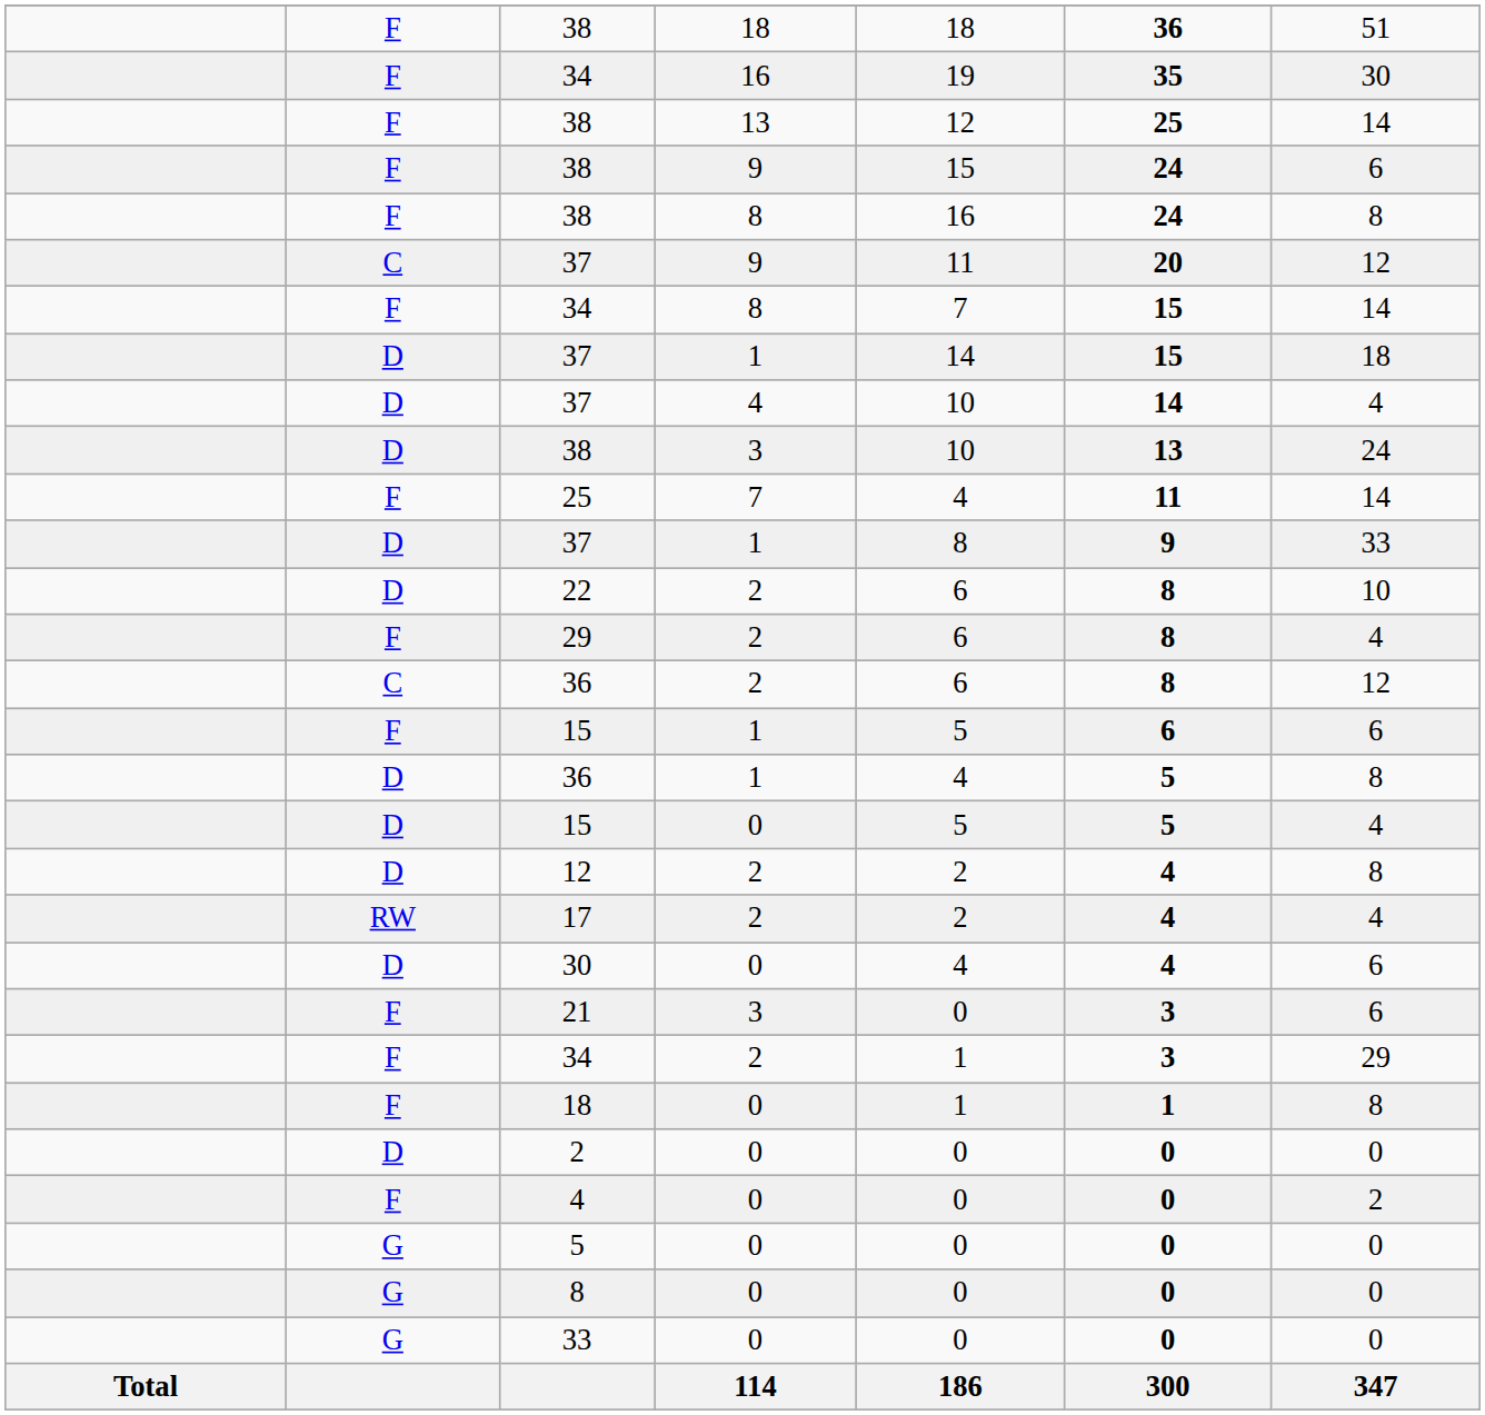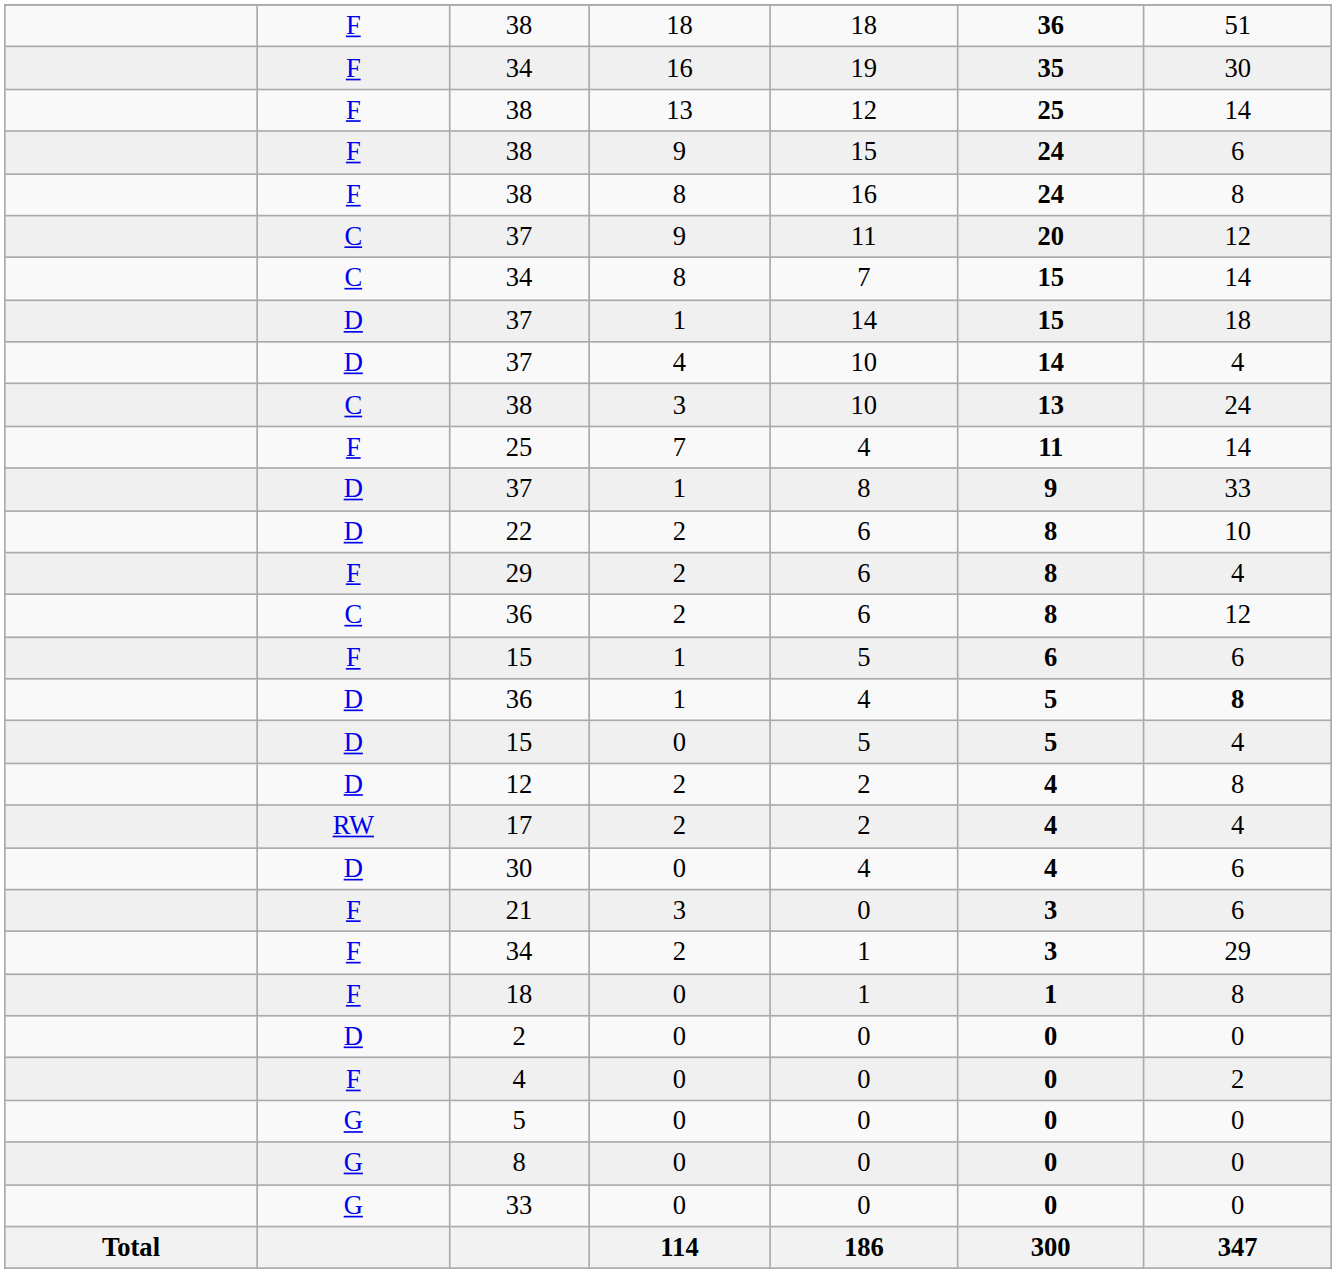34 / 8 | column 2: F -> C
38 / 3 | column 2: D -> C
36 / 1 | column 7: normal -> bold
